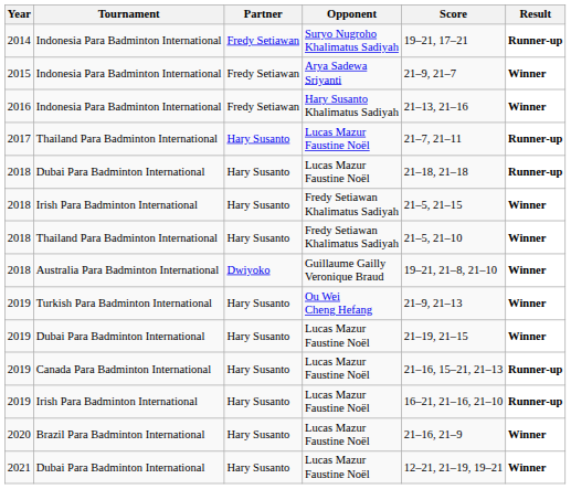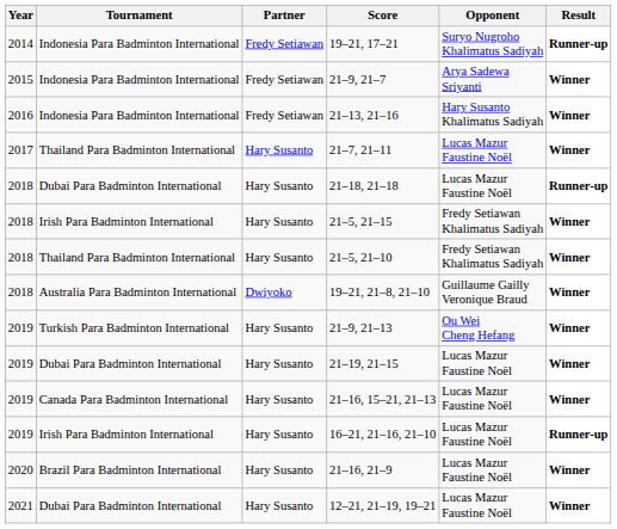columns swapped: Opponent <-> Score
2017 | Result: Runner-up -> Winner
2019 / Canada Para Badminton International | Result: Runner-up -> Winner
